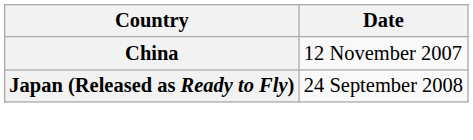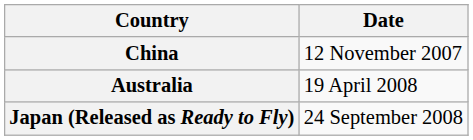+ row: Australia | 19 April 2008
